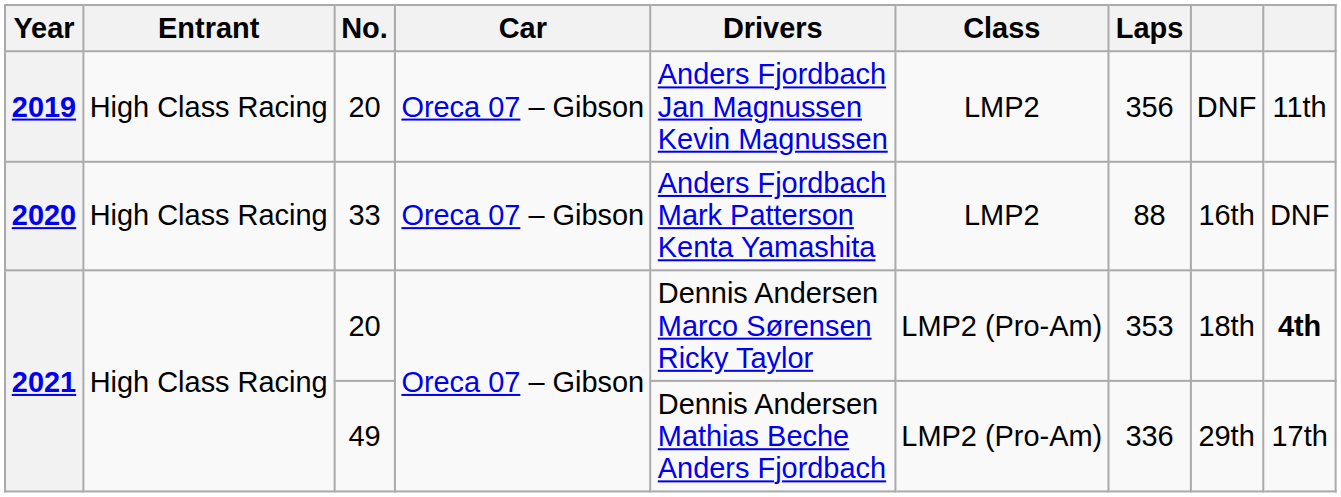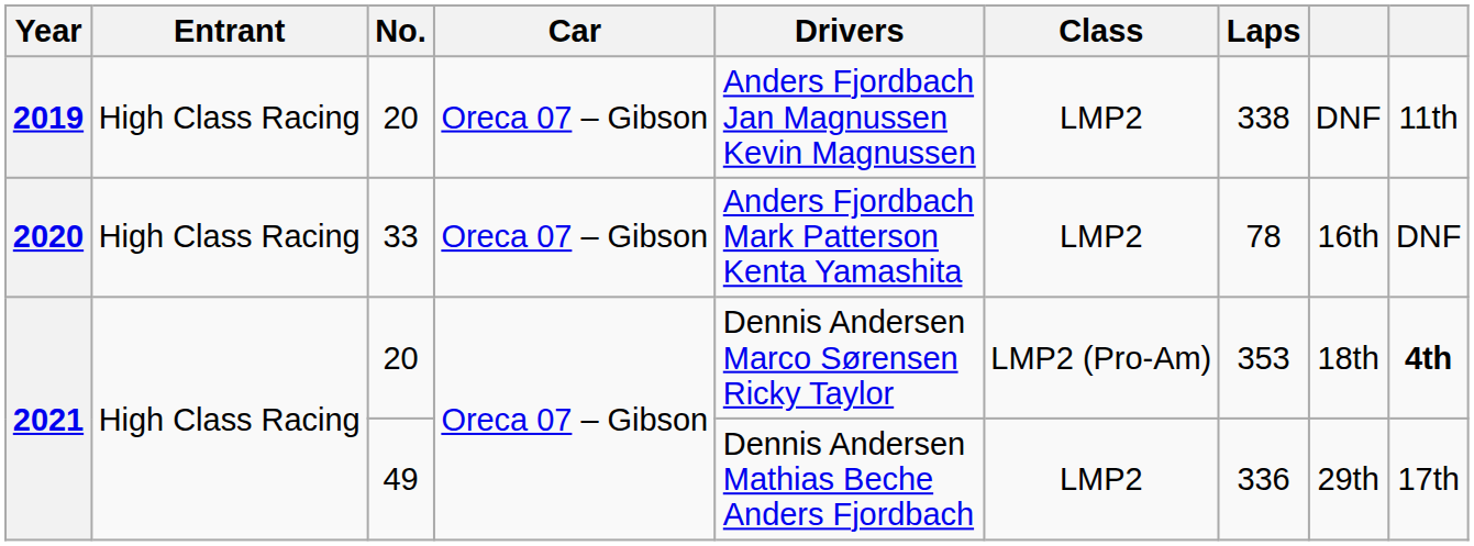2019 | Laps: 356 -> 338
2020 | Laps: 88 -> 78
2021 / 49 | Class: LMP2 (Pro-Am) -> LMP2
